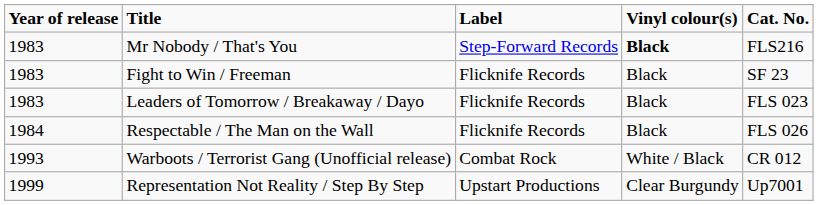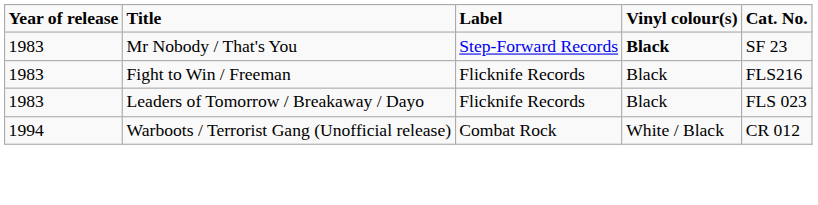Mr Nobody / That's You | Cat. No.: FLS216 -> SF 23
Fight to Win / Freeman | Cat. No.: SF 23 -> FLS216
- row: 1984 | Respectable / The Man on the Wall | Flicknife Records | Black | FLS 026
Warboots / Terrorist Gang (Unofficial release) | Year of release: 1993 -> 1994
- row: 1999 | Representation Not Reality / Step By Step | Upstart Productions | Clear Burgundy | Up7001
